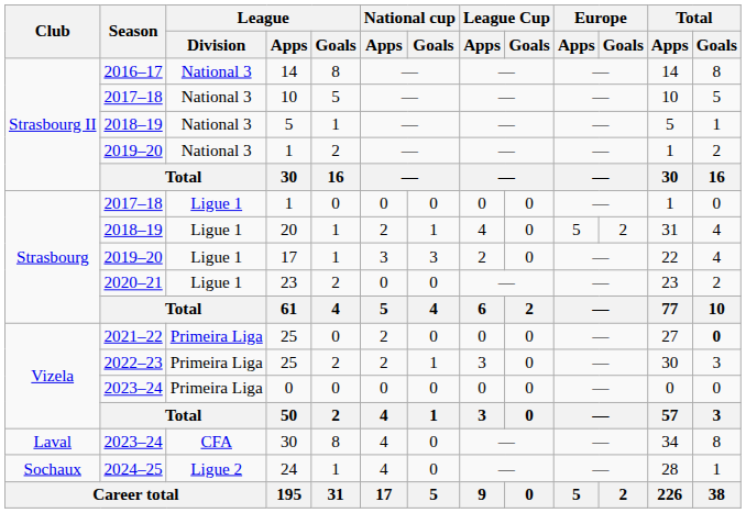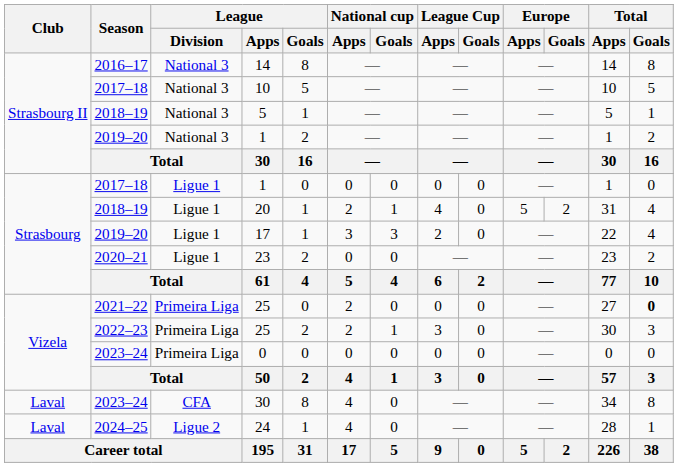24 | Club: Sochaux -> Laval
